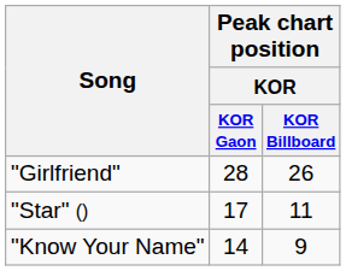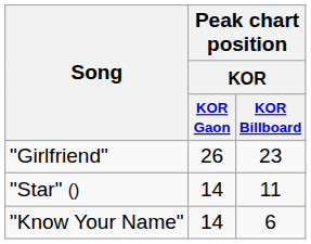"Girlfriend" | Peak chart position / KOR / KOR Gaon: 28 -> 26
"Girlfriend" | Peak chart position / KOR / KOR Billboard: 26 -> 23
"Star" () | Peak chart position / KOR / KOR Gaon: 17 -> 14
"Know Your Name" | Peak chart position / KOR / KOR Billboard: 9 -> 6
